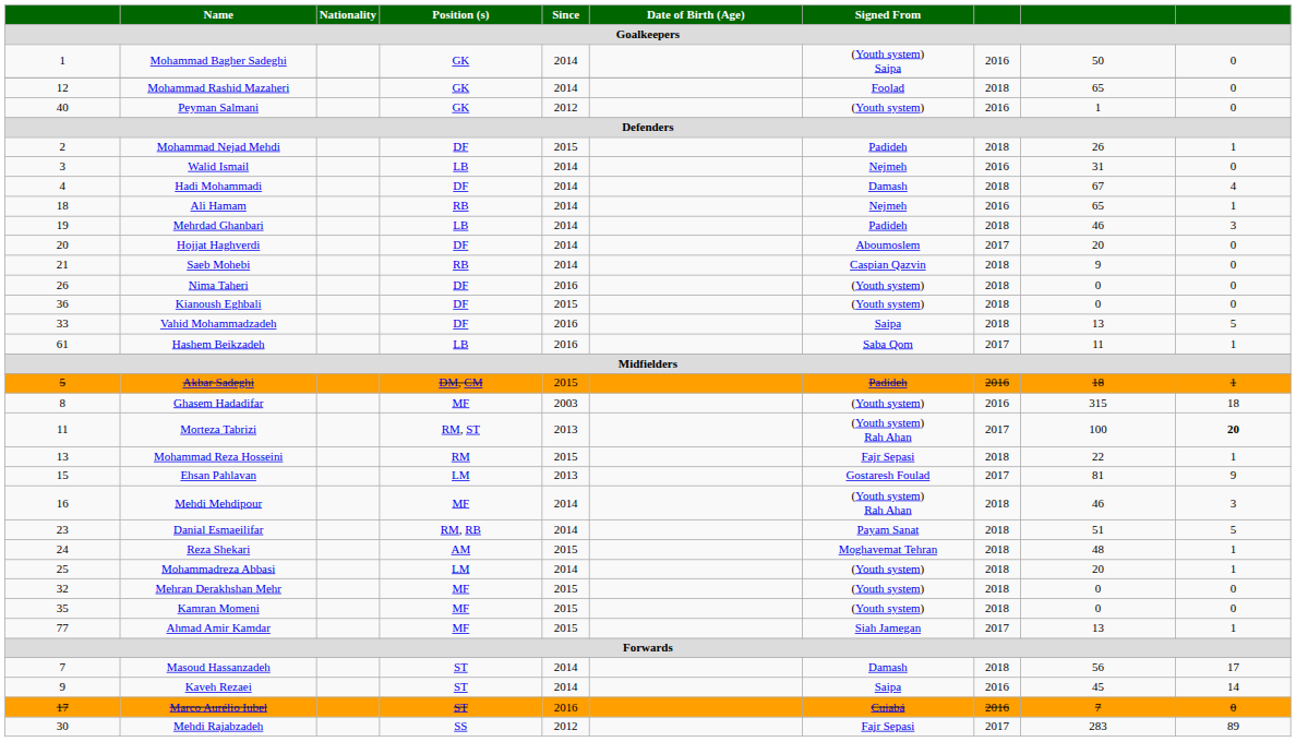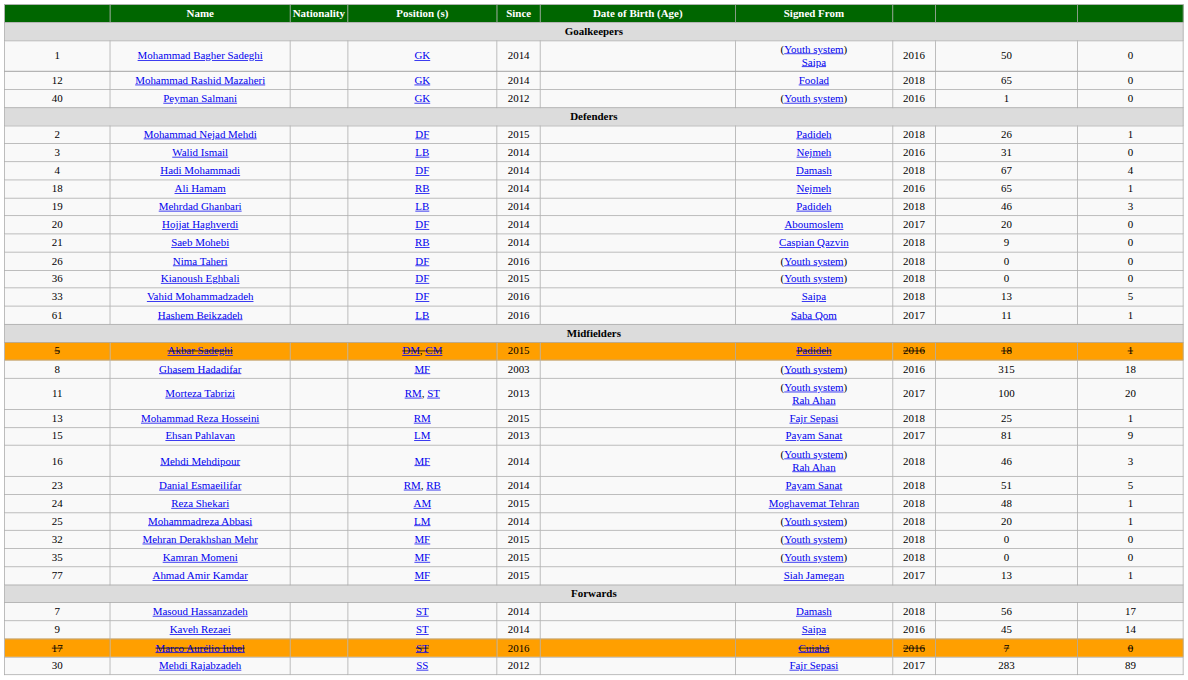Morteza Tabrizi | column 10: bold -> normal
Mohammad Reza Hosseini | column 9: 22 -> 25
Ehsan Pahlavan | Signed From / Goalkeepers: Gostaresh Foulad -> Payam Sanat
